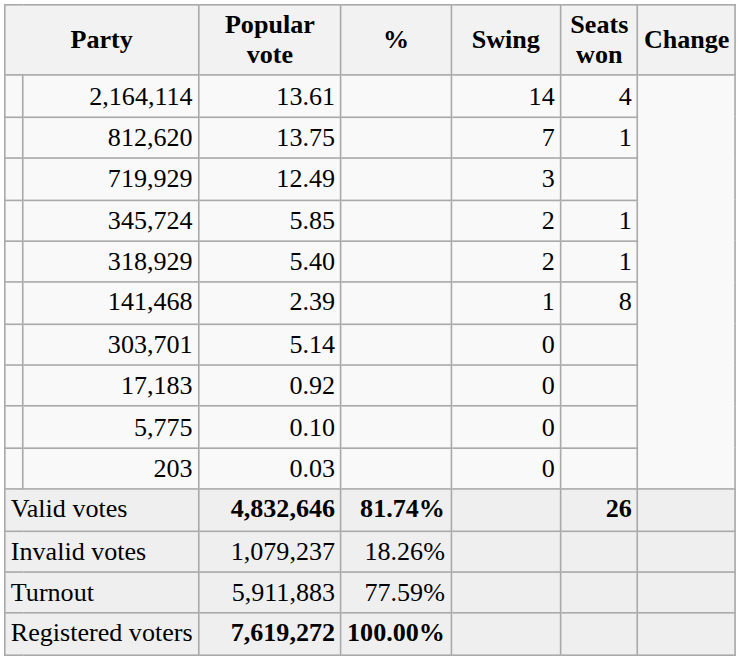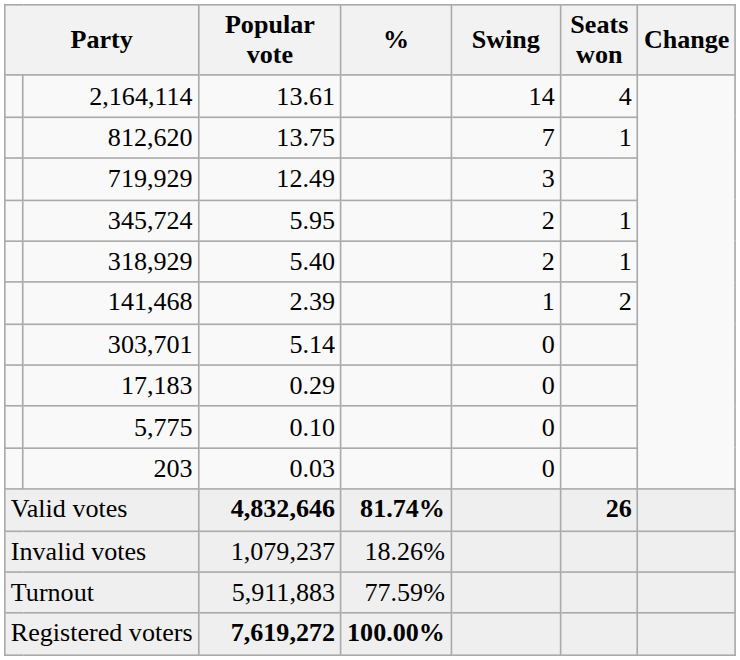345,724 | Popular vote: 5.85 -> 5.95
141,468 | Seats won: 8 -> 2
17,183 | Popular vote: 0.92 -> 0.29
